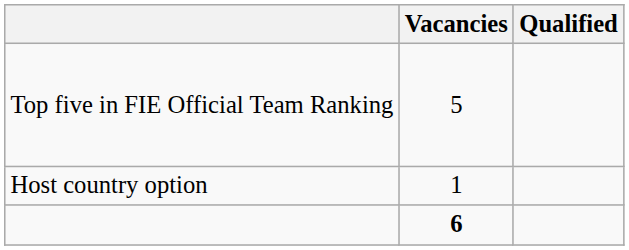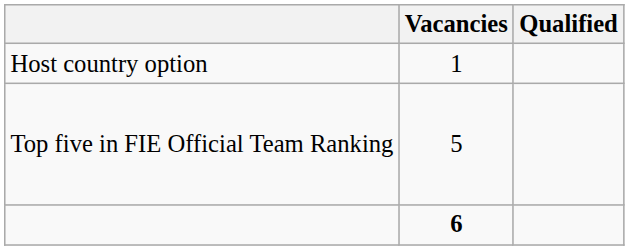rows swapped: Host country option <-> Top five in FIE Official Team Ranking
